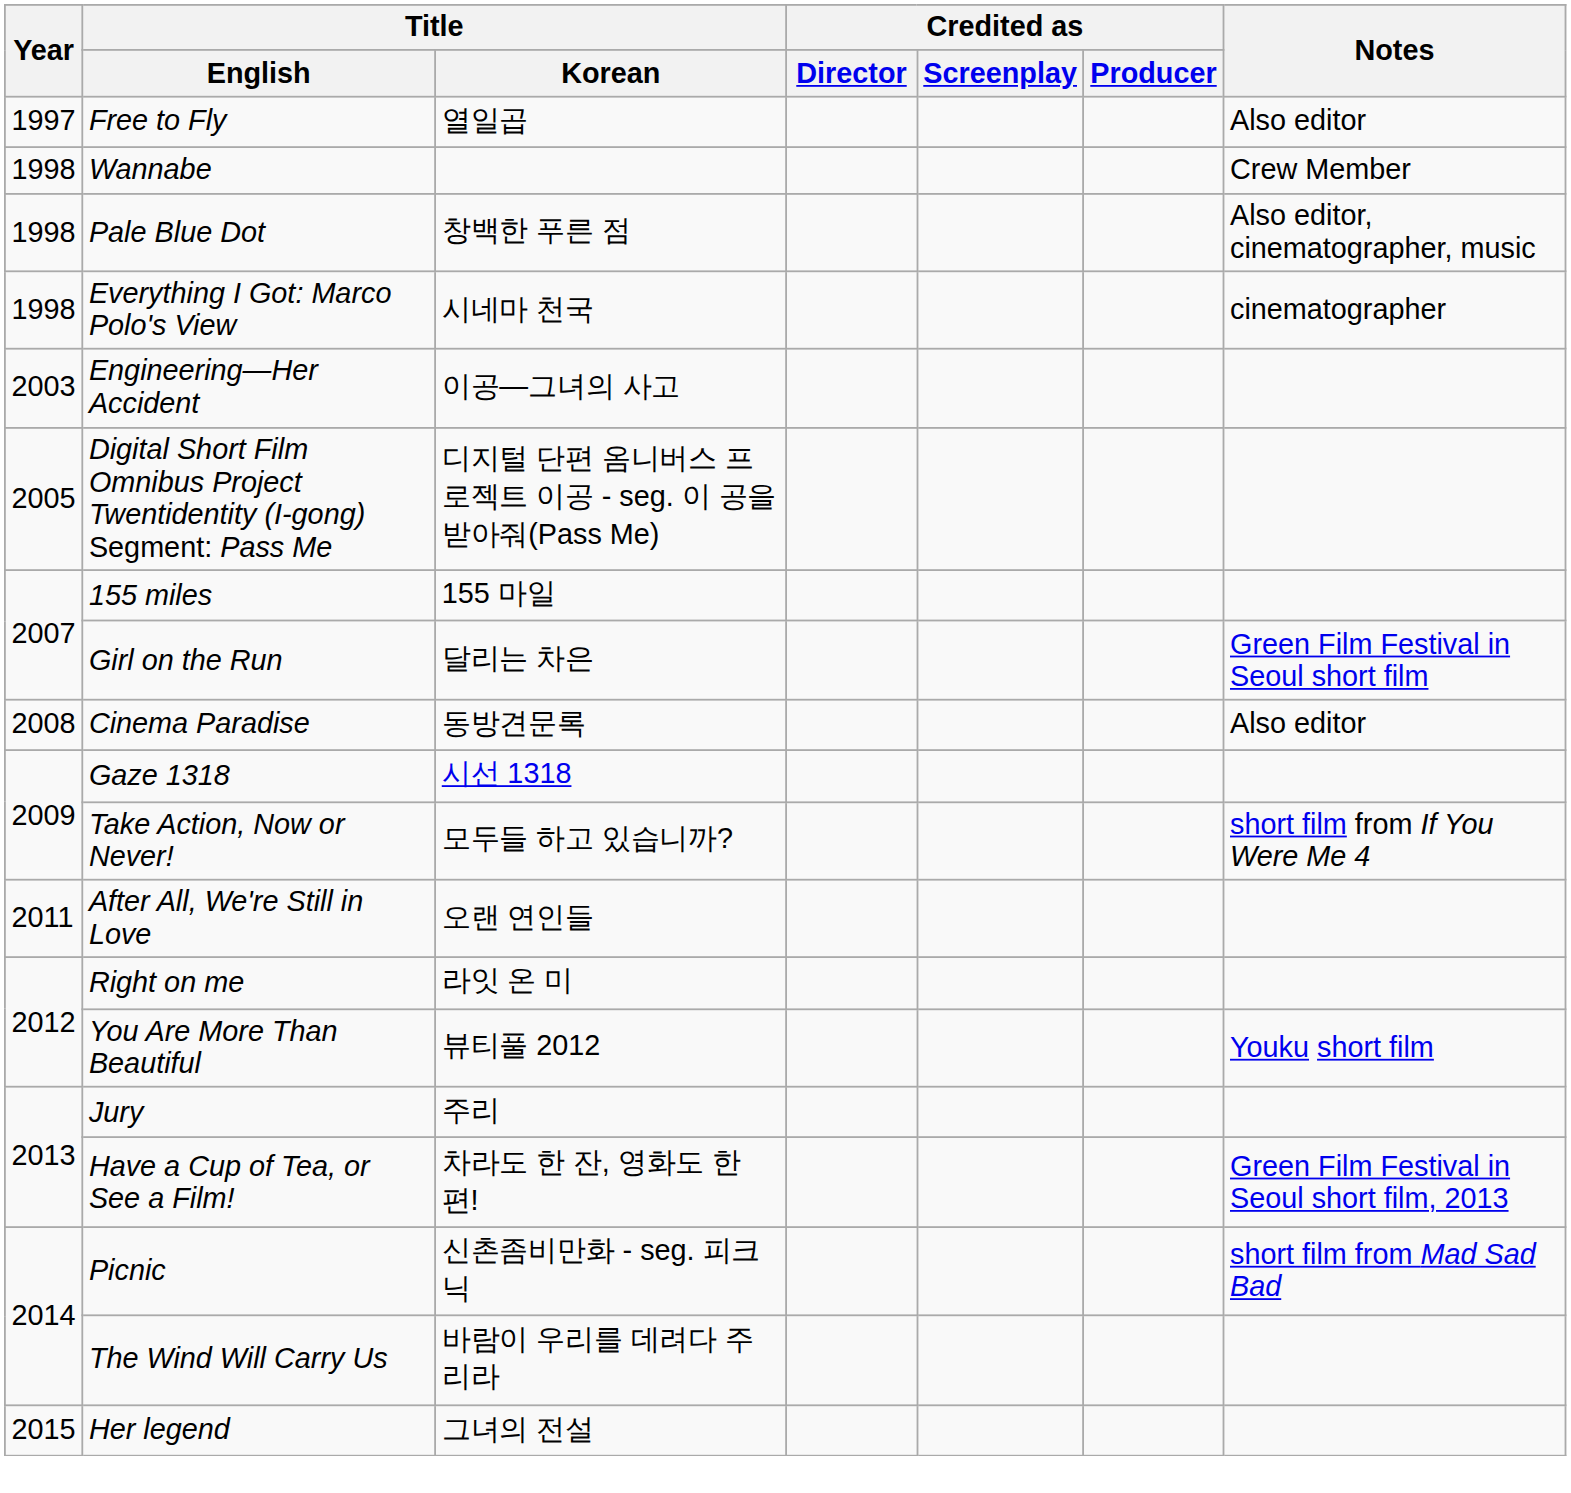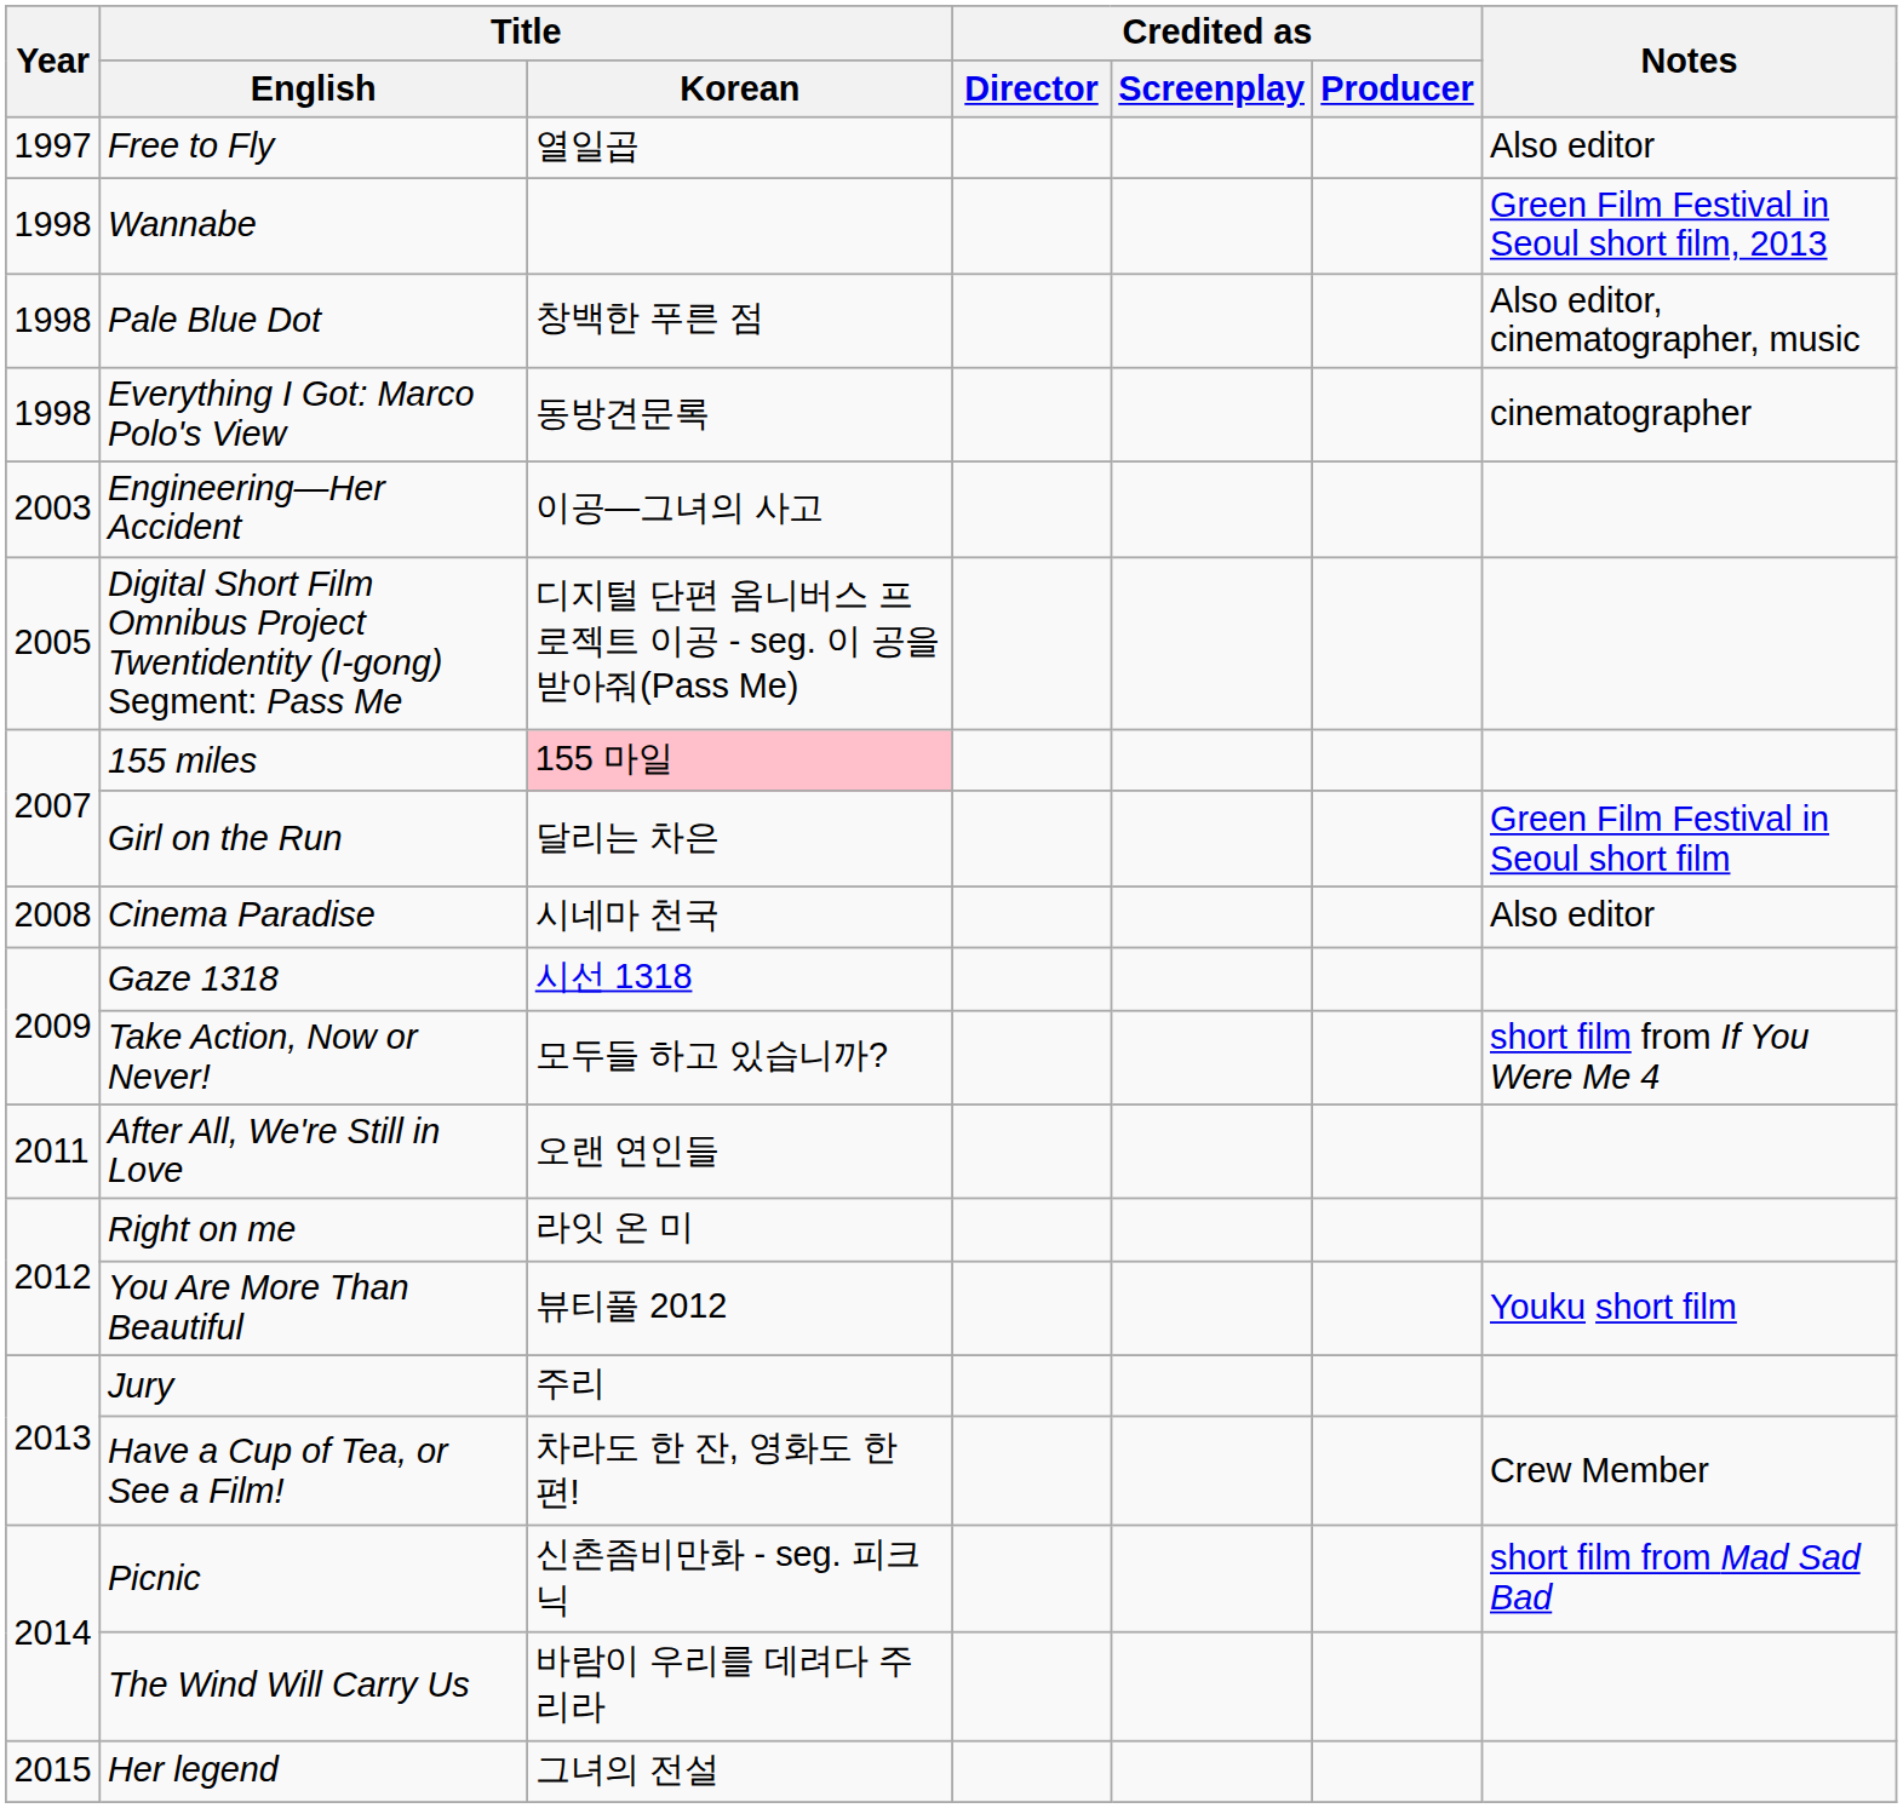Wannabe | Notes: Crew Member -> Green Film Festival in Seoul short film, 2013
Everything I Got: Marco Polo's View | Title / Korean: 시네마 천국 -> 동방견문록
155 miles | Title / Korean: no background -> pink background
Cinema Paradise | Title / Korean: 동방견문록 -> 시네마 천국
Have a Cup of Tea, or See a Film! | Notes: Green Film Festival in Seoul short film, 2013 -> Crew Member
